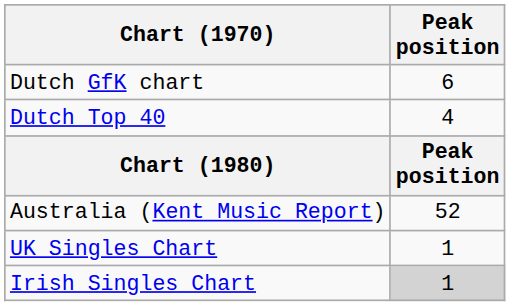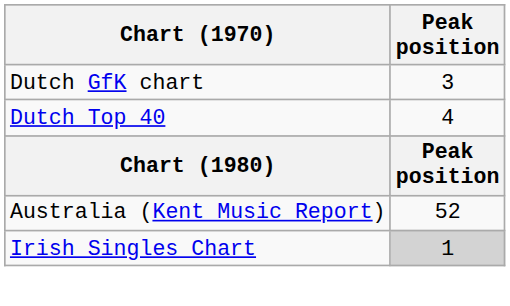Dutch GfK chart | Peak position: 6 -> 3
- row: UK Singles Chart | 1
